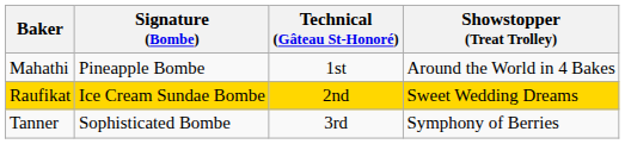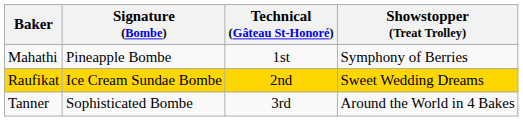Mahathi | Showstopper (Treat Trolley): Around the World in 4 Bakes -> Symphony of Berries
Tanner | Showstopper (Treat Trolley): Symphony of Berries -> Around the World in 4 Bakes
